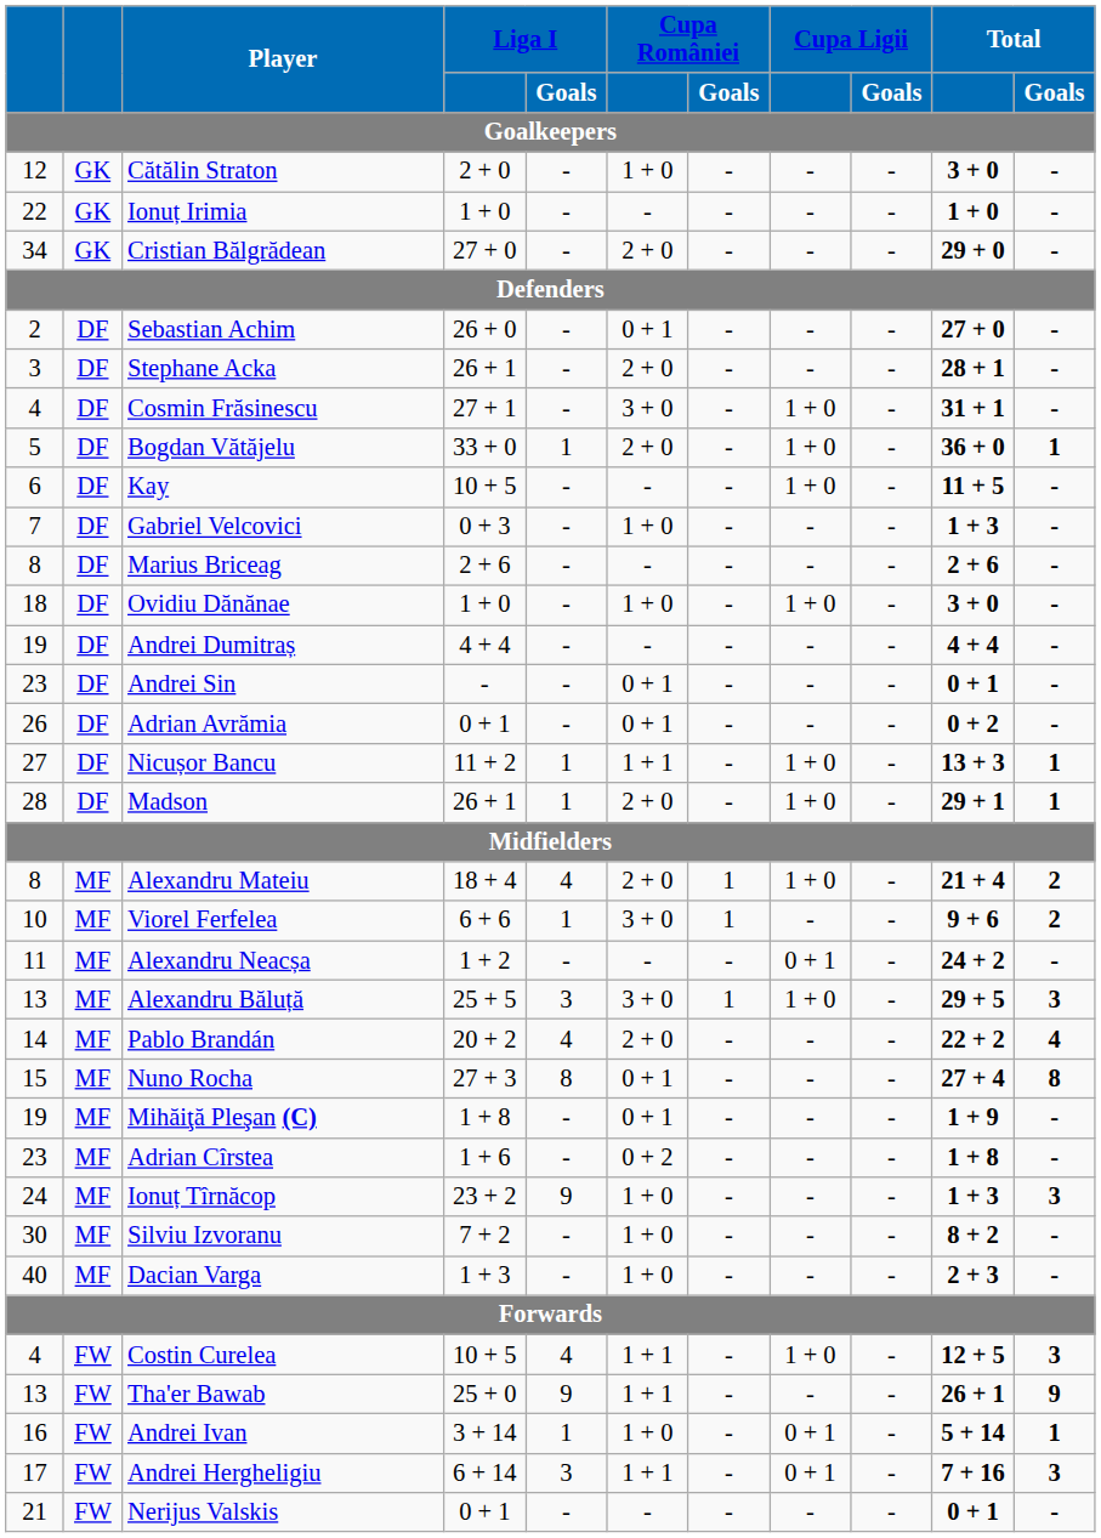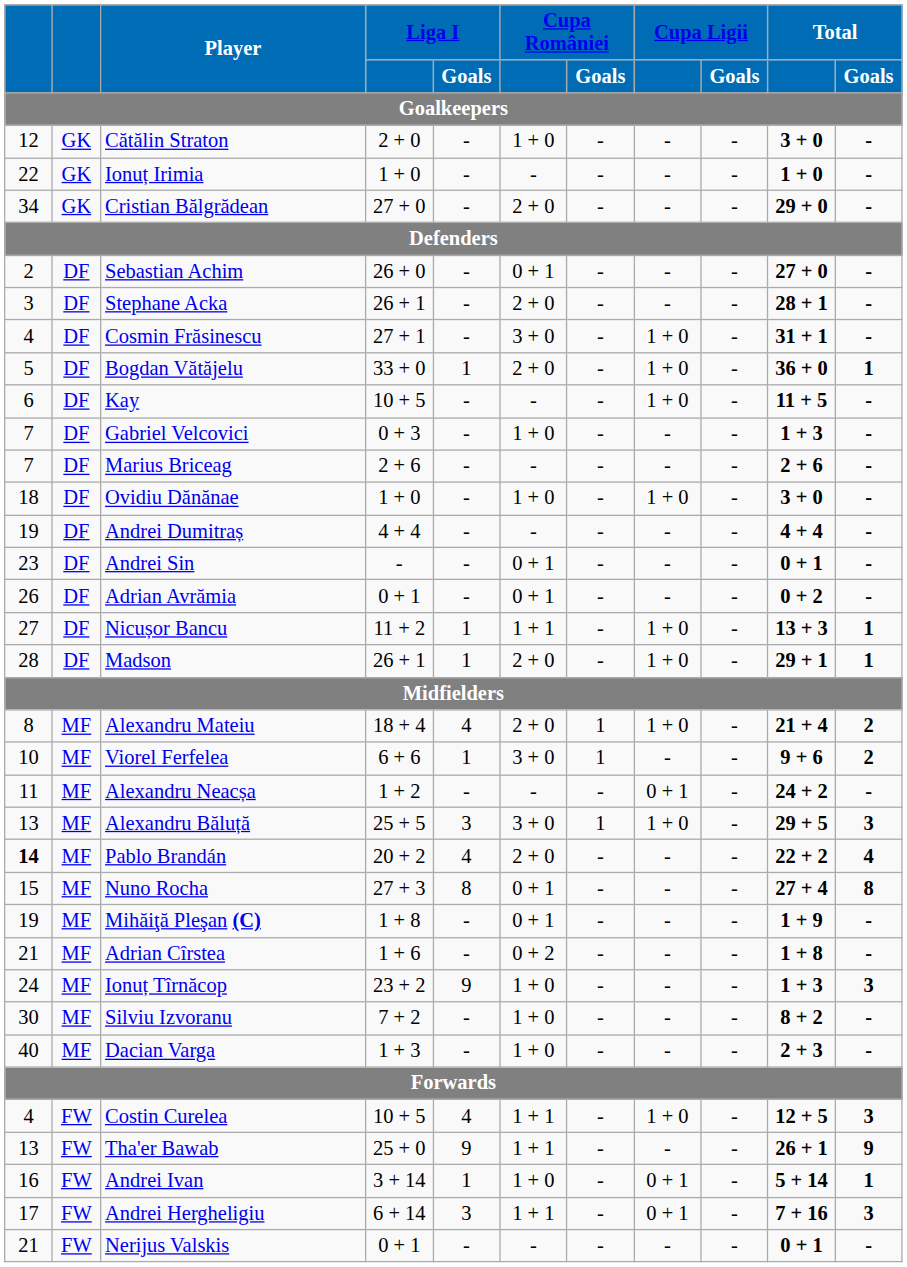Marius Briceag | column 1: 8 -> 7
Pablo Brandán | column 1: normal -> bold
Adrian Cîrstea | column 1: 23 -> 21
